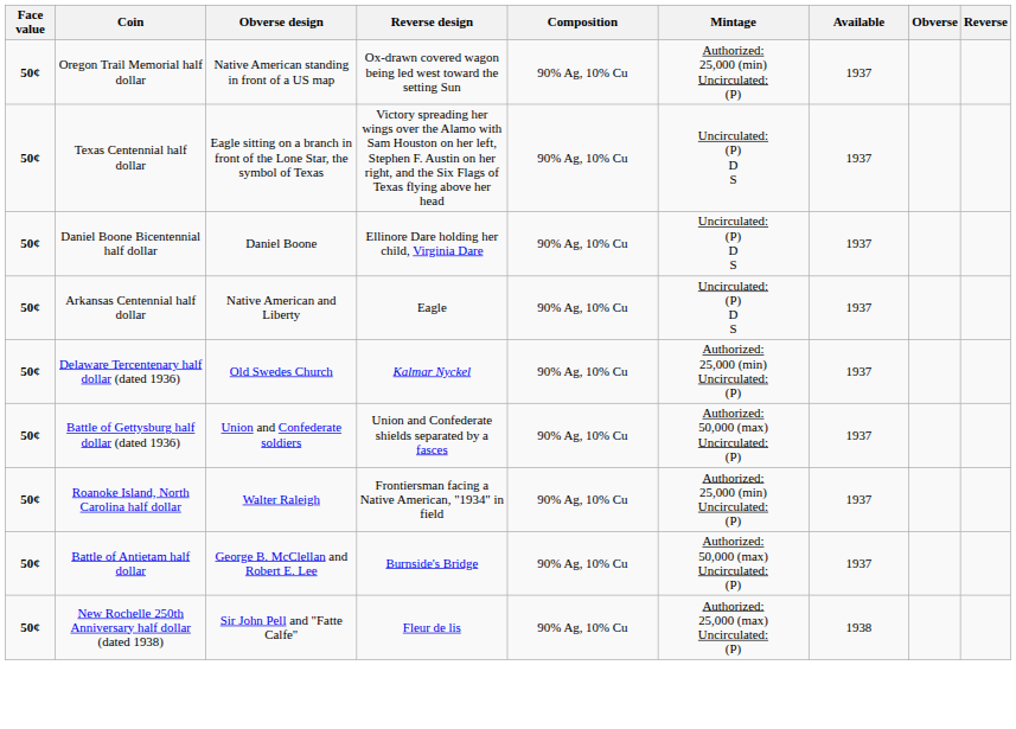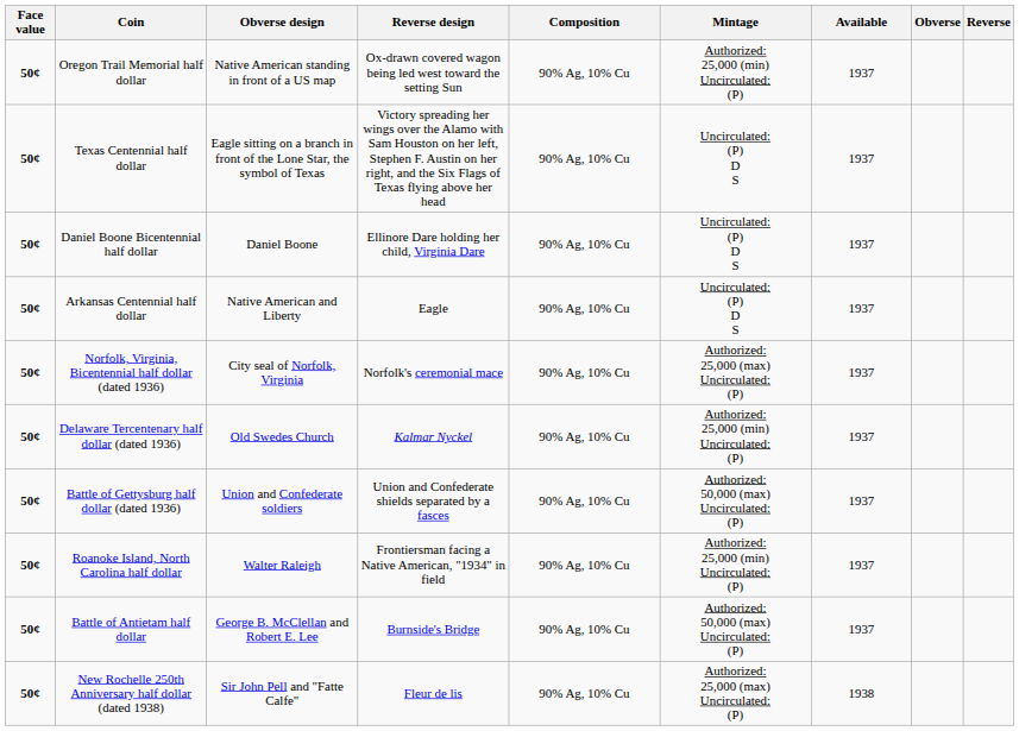+ row: 50¢ | Norfolk, Virginia, Bicentennial half dollar (dated 1936) | City seal of Norfolk, Virginia | Norfolk's ceremonial mace | 90% Ag, 10% Cu | Authorized: 25,000 (max) Uncirculated: (P) | 1937
